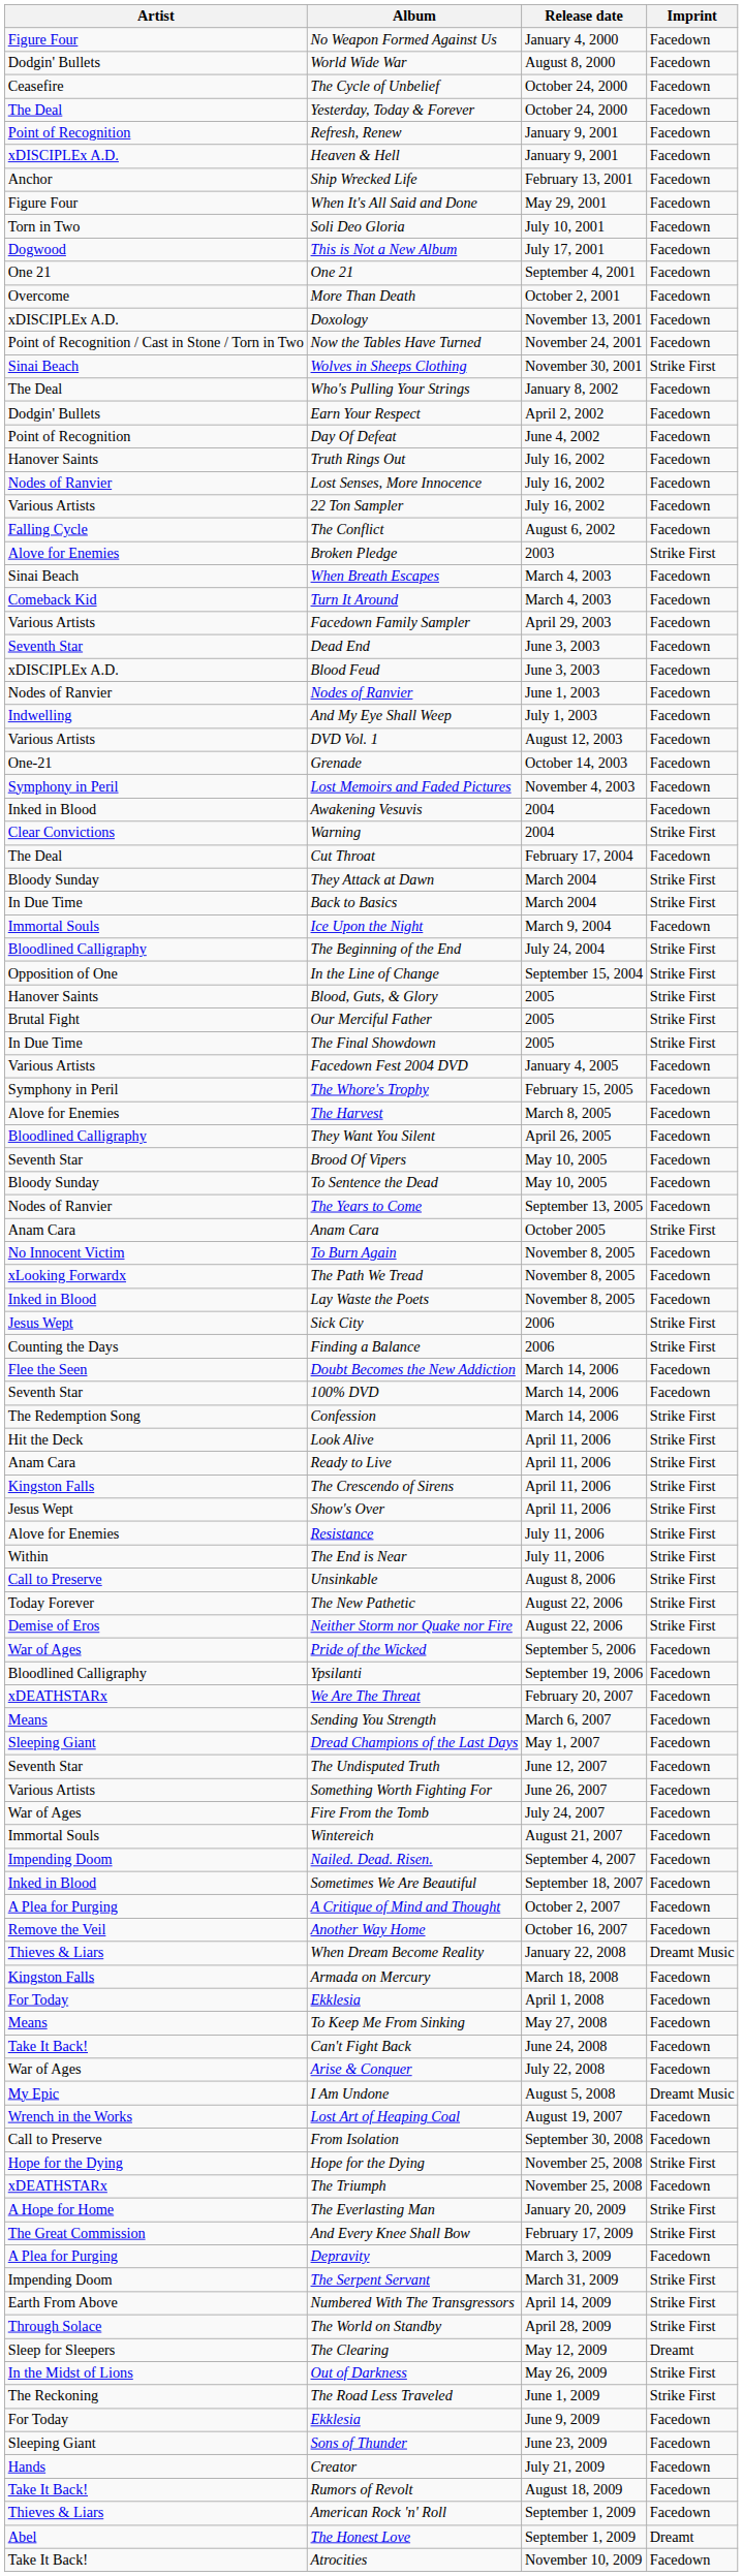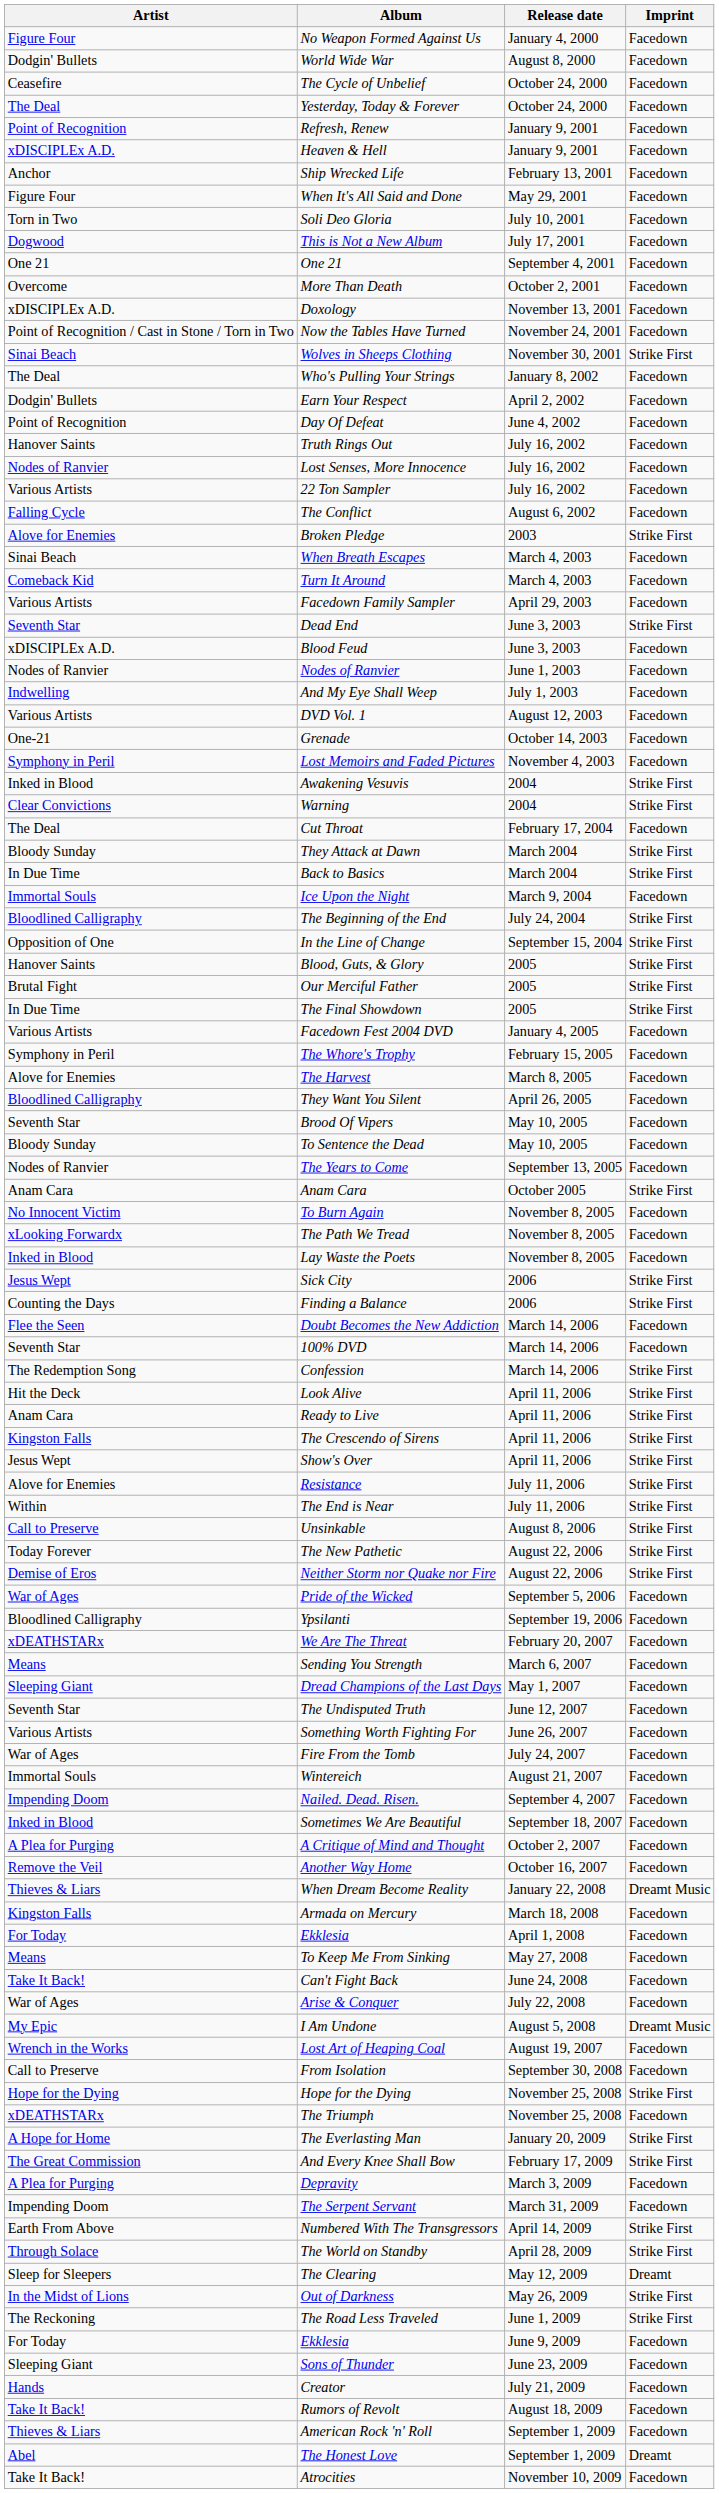Dead End | Imprint: Facedown -> Strike First
Awakening Vesuvis | Imprint: Facedown -> Strike First
The Serpent Servant | Imprint: Strike First -> Facedown
